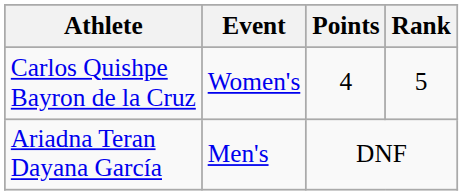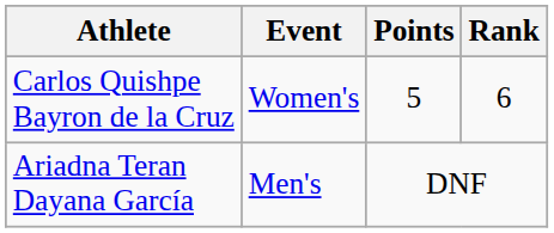Carlos Quishpe Bayron de la Cruz | Points: 4 -> 5
Carlos Quishpe Bayron de la Cruz | Rank: 5 -> 6
